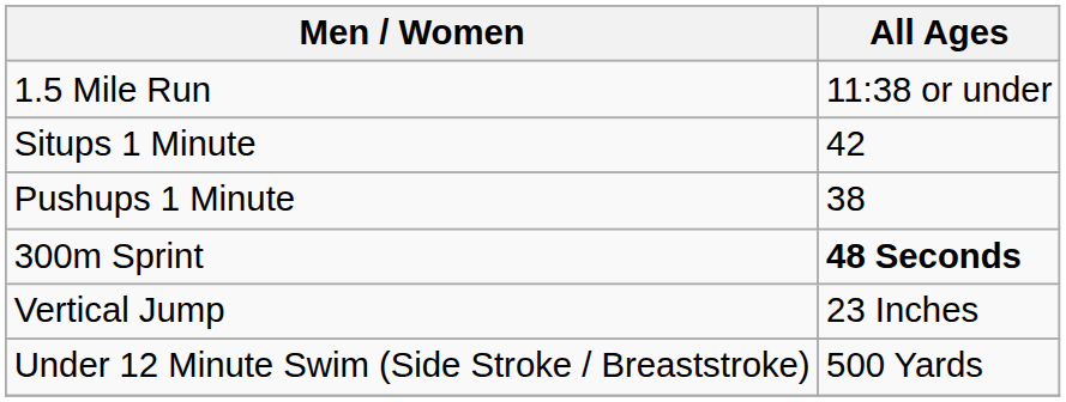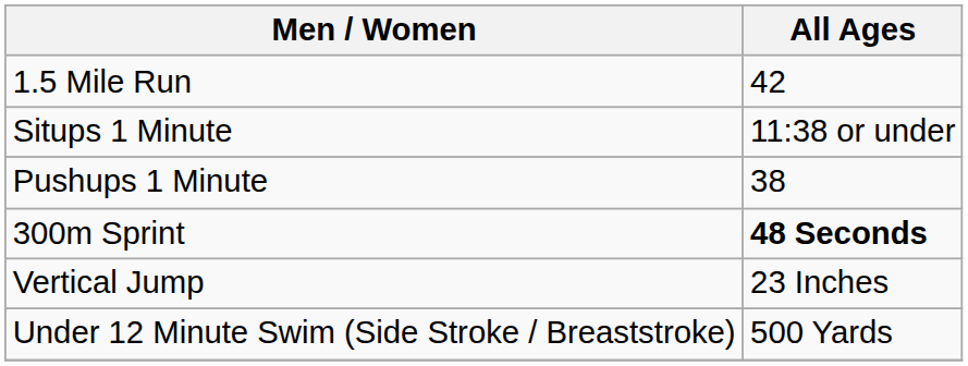1.5 Mile Run | All Ages: 11:38 or under -> 42
Situps 1 Minute | All Ages: 42 -> 11:38 or under
